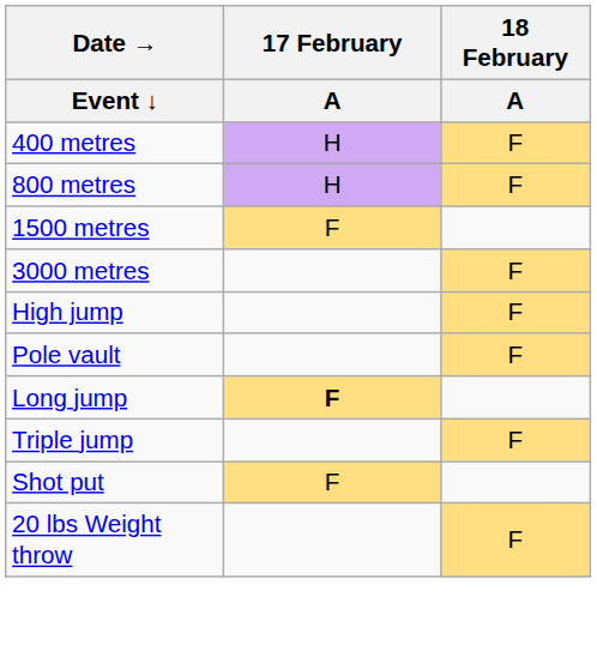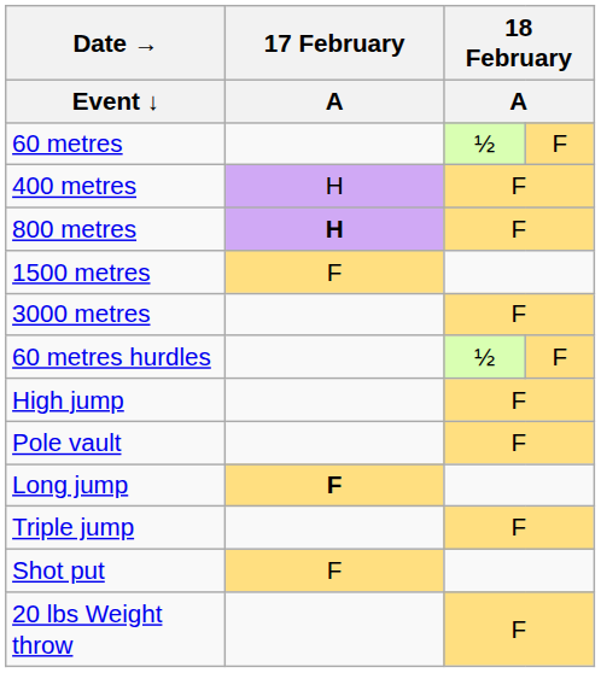+ row: 60 metres | ½ | F
800 metres | 17 February / A: normal -> bold
+ row: 60 metres hurdles | ½ | F
